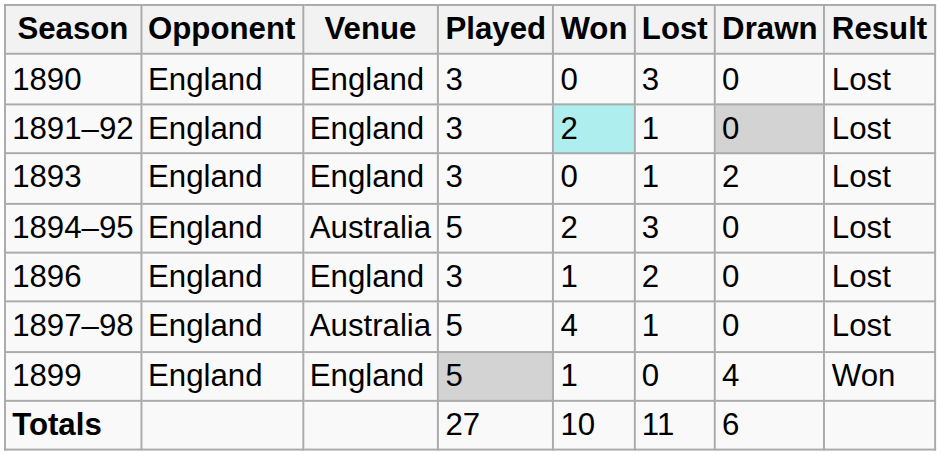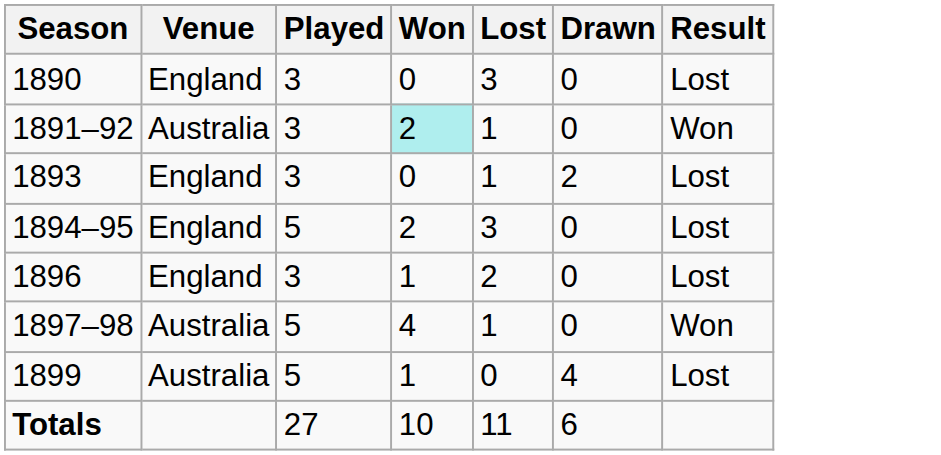- column: Opponent | England | England | England | England | England | England | England
1891–92 | Venue: England -> Australia
1891–92 | Drawn: lightgrey background -> no background
1891–92 | Result: Lost -> Won
1894–95 | Venue: Australia -> England
1897–98 | Result: Lost -> Won
1899 | Venue: England -> Australia
1899 | Played: lightgrey background -> no background
1899 | Result: Won -> Lost
